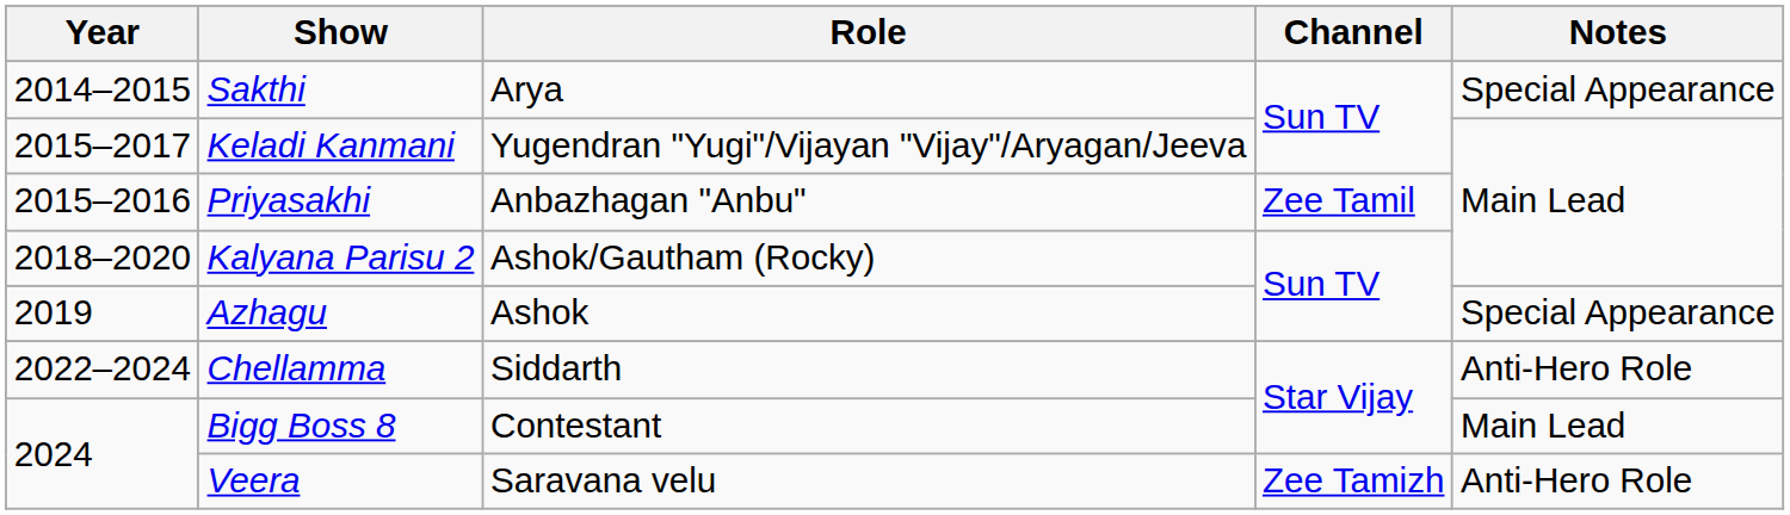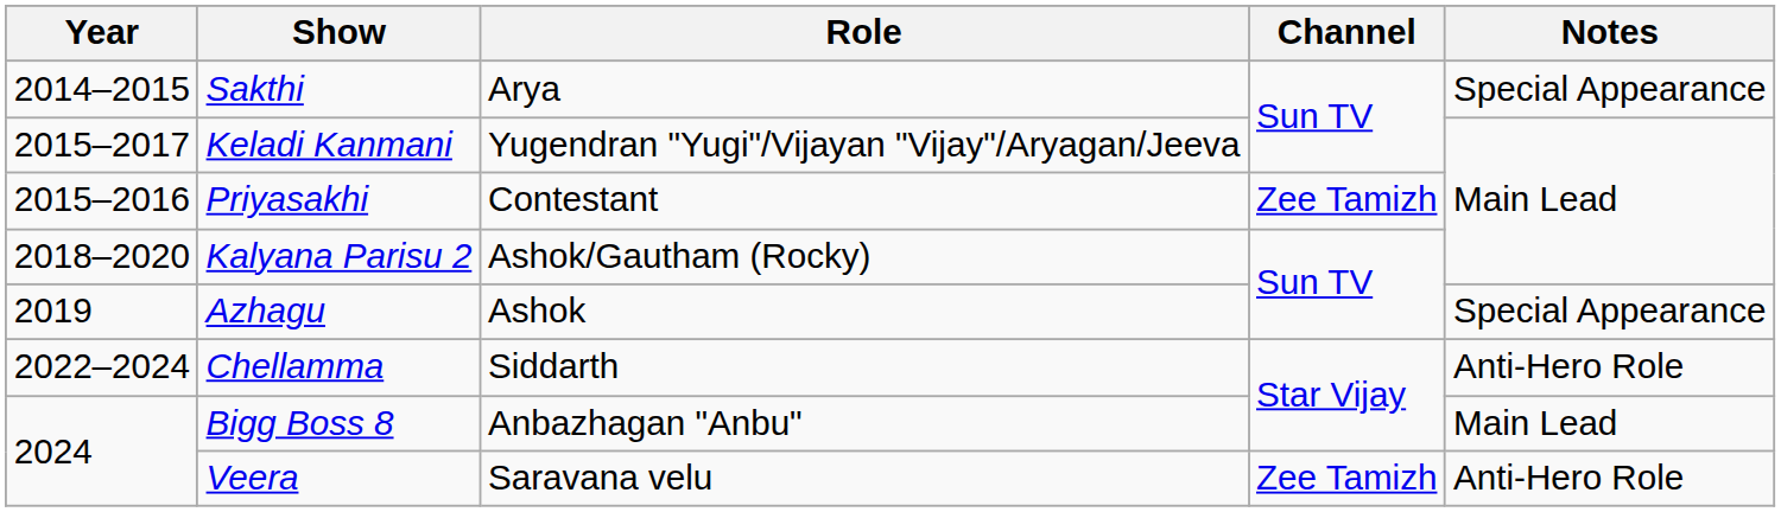Priyasakhi | Role: Anbazhagan "Anbu" -> Contestant
Priyasakhi | Channel: Zee Tamil -> Zee Tamizh
Bigg Boss 8 | Role: Contestant -> Anbazhagan "Anbu"
